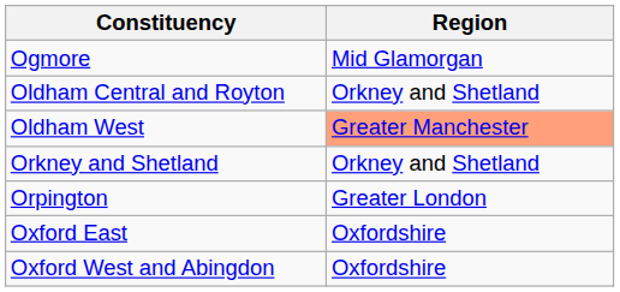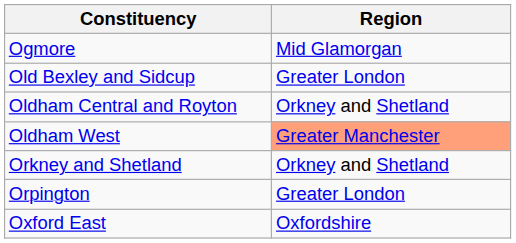+ row: Old Bexley and Sidcup | Greater London
- row: Oxford West and Abingdon | Oxfordshire
